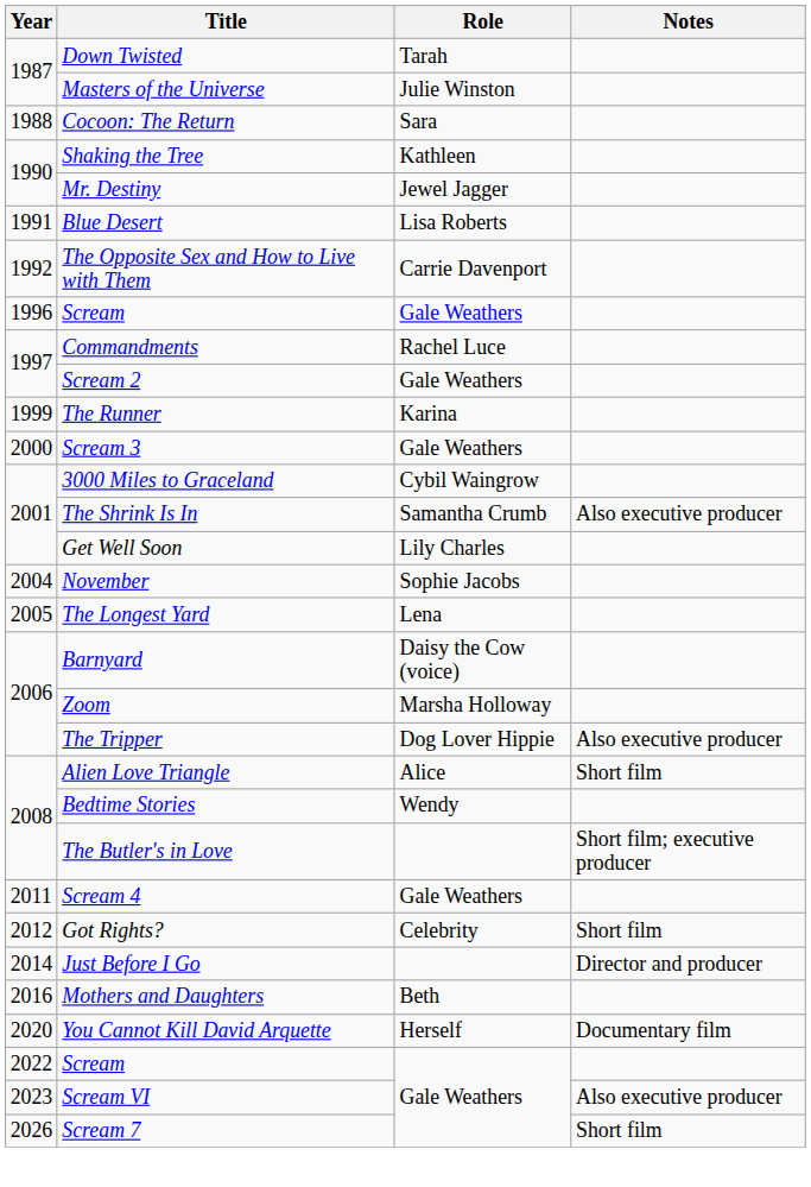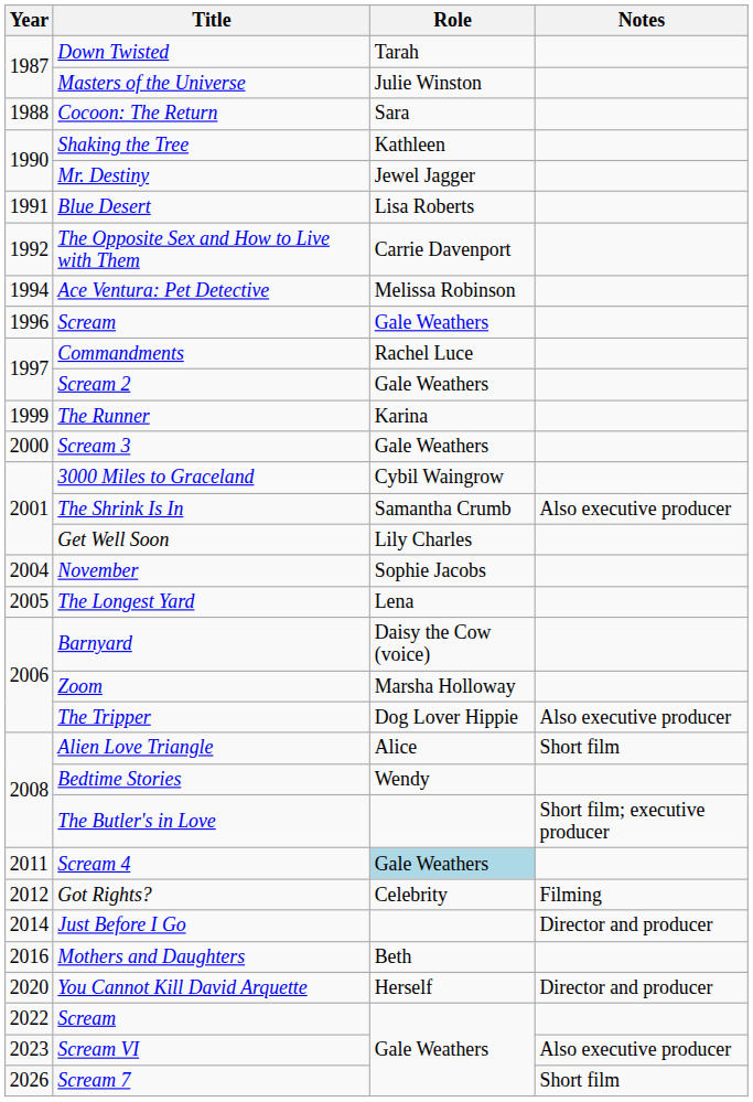+ row: 1994 | Ace Ventura: Pet Detective | Melissa Robinson
Scream 4 | Role: no background -> lightblue background
Got Rights? | Notes: Short film -> Filming
You Cannot Kill David Arquette | Notes: Documentary film -> Director and producer
